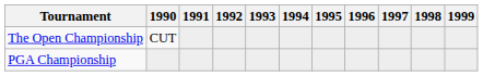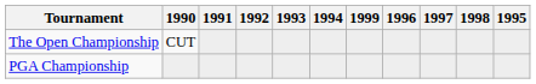columns swapped: 1995 <-> 1999
